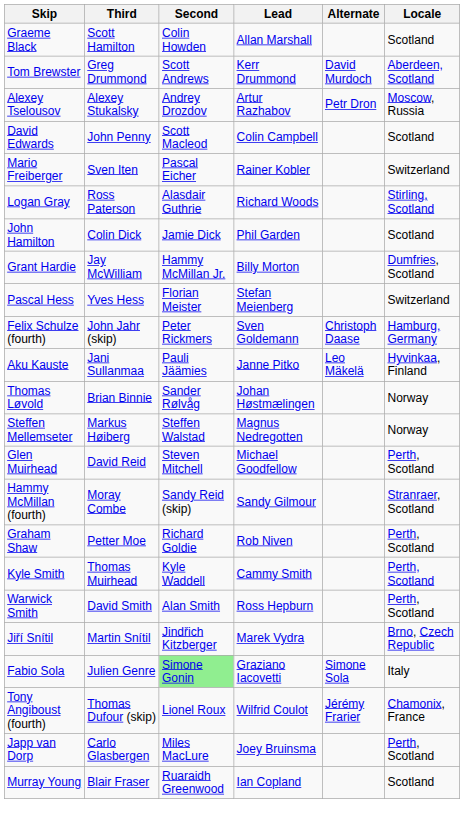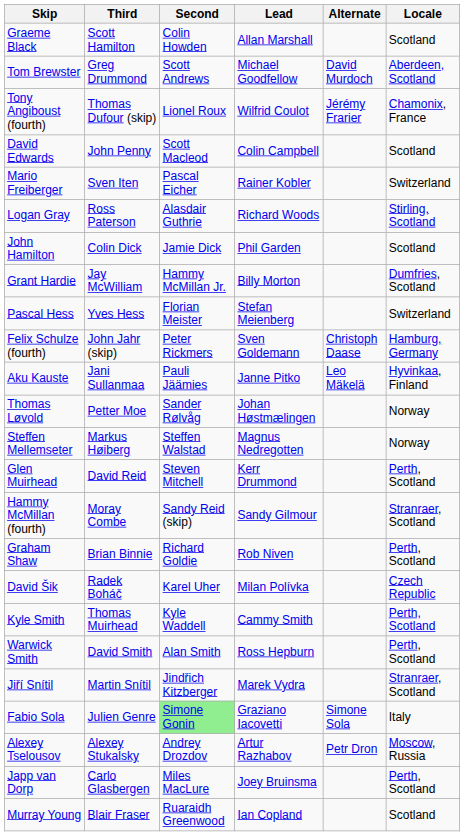Tom Brewster | Lead: Kerr Drummond -> Michael Goodfellow
rows swapped: Tony Angiboust (fourth) <-> Alexey Tselousov
Thomas Løvold | Third: Brian Binnie -> Petter Moe
Glen Muirhead | Lead: Michael Goodfellow -> Kerr Drummond
Graham Shaw | Third: Petter Moe -> Brian Binnie
+ row: David Šik | Radek Boháč | Karel Uher | Milan Polívka | Czech Republic
Jiří Snítil | Locale: Brno, Czech Republic -> Stranraer, Scotland
